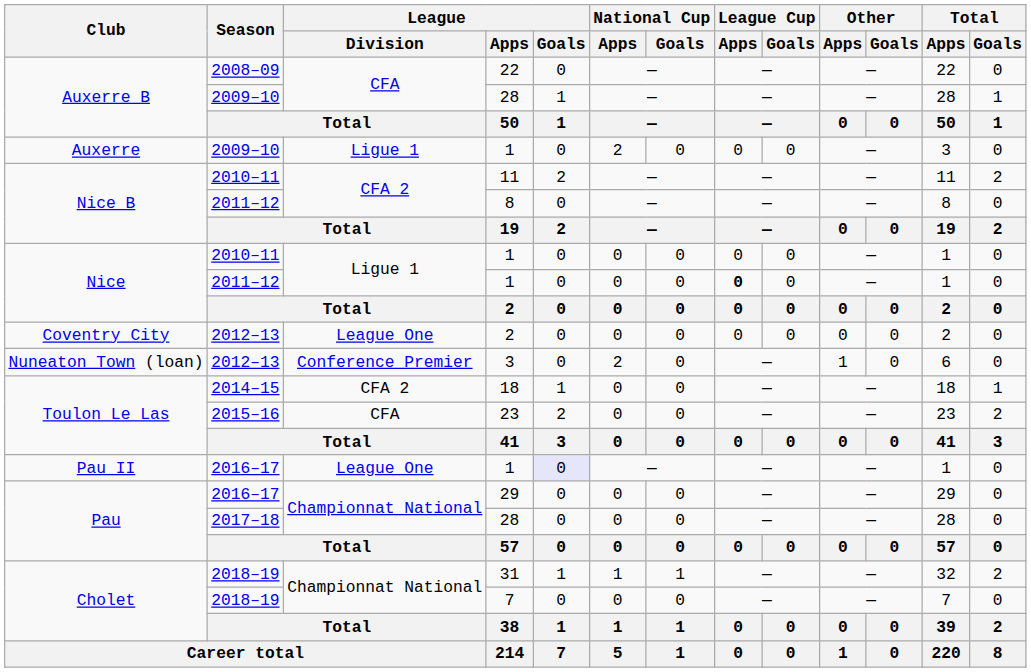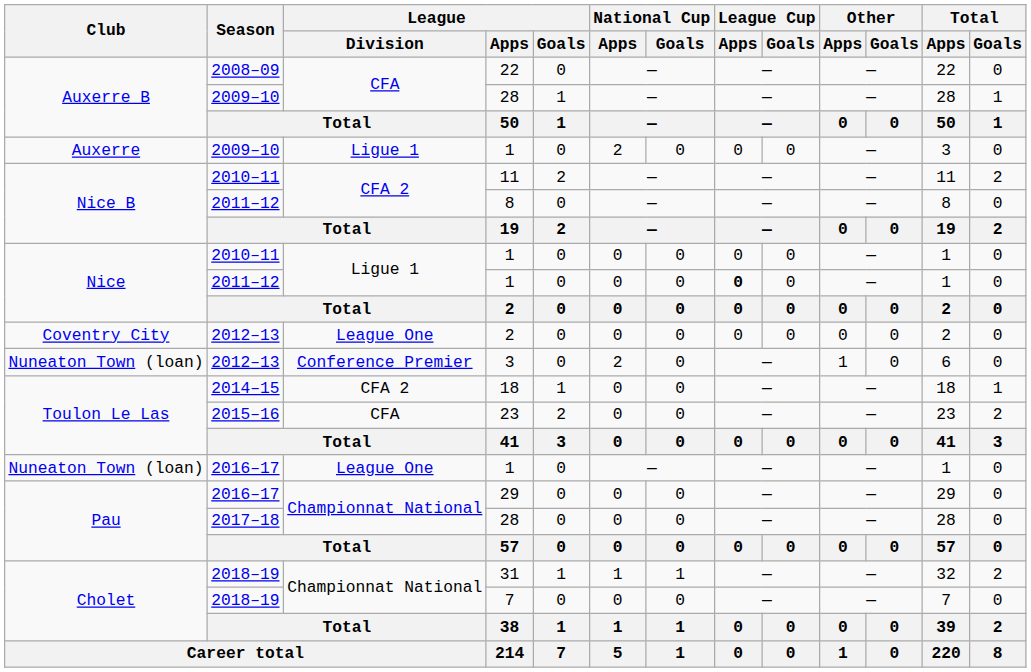2016–17 / 1 | Club: Pau II -> Nuneaton Town (loan)
2016–17 / 1 | League / Goals: lavender background -> no background
